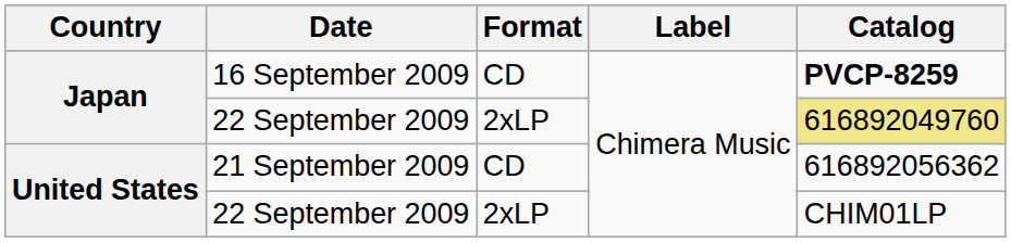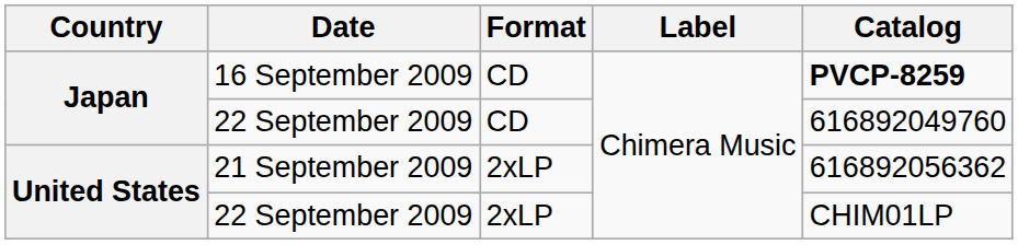Japan / 22 September 2009 | Format: 2xLP -> CD
Japan / 22 September 2009 | Catalog: khaki background -> no background
21 September 2009 | Format: CD -> 2xLP
